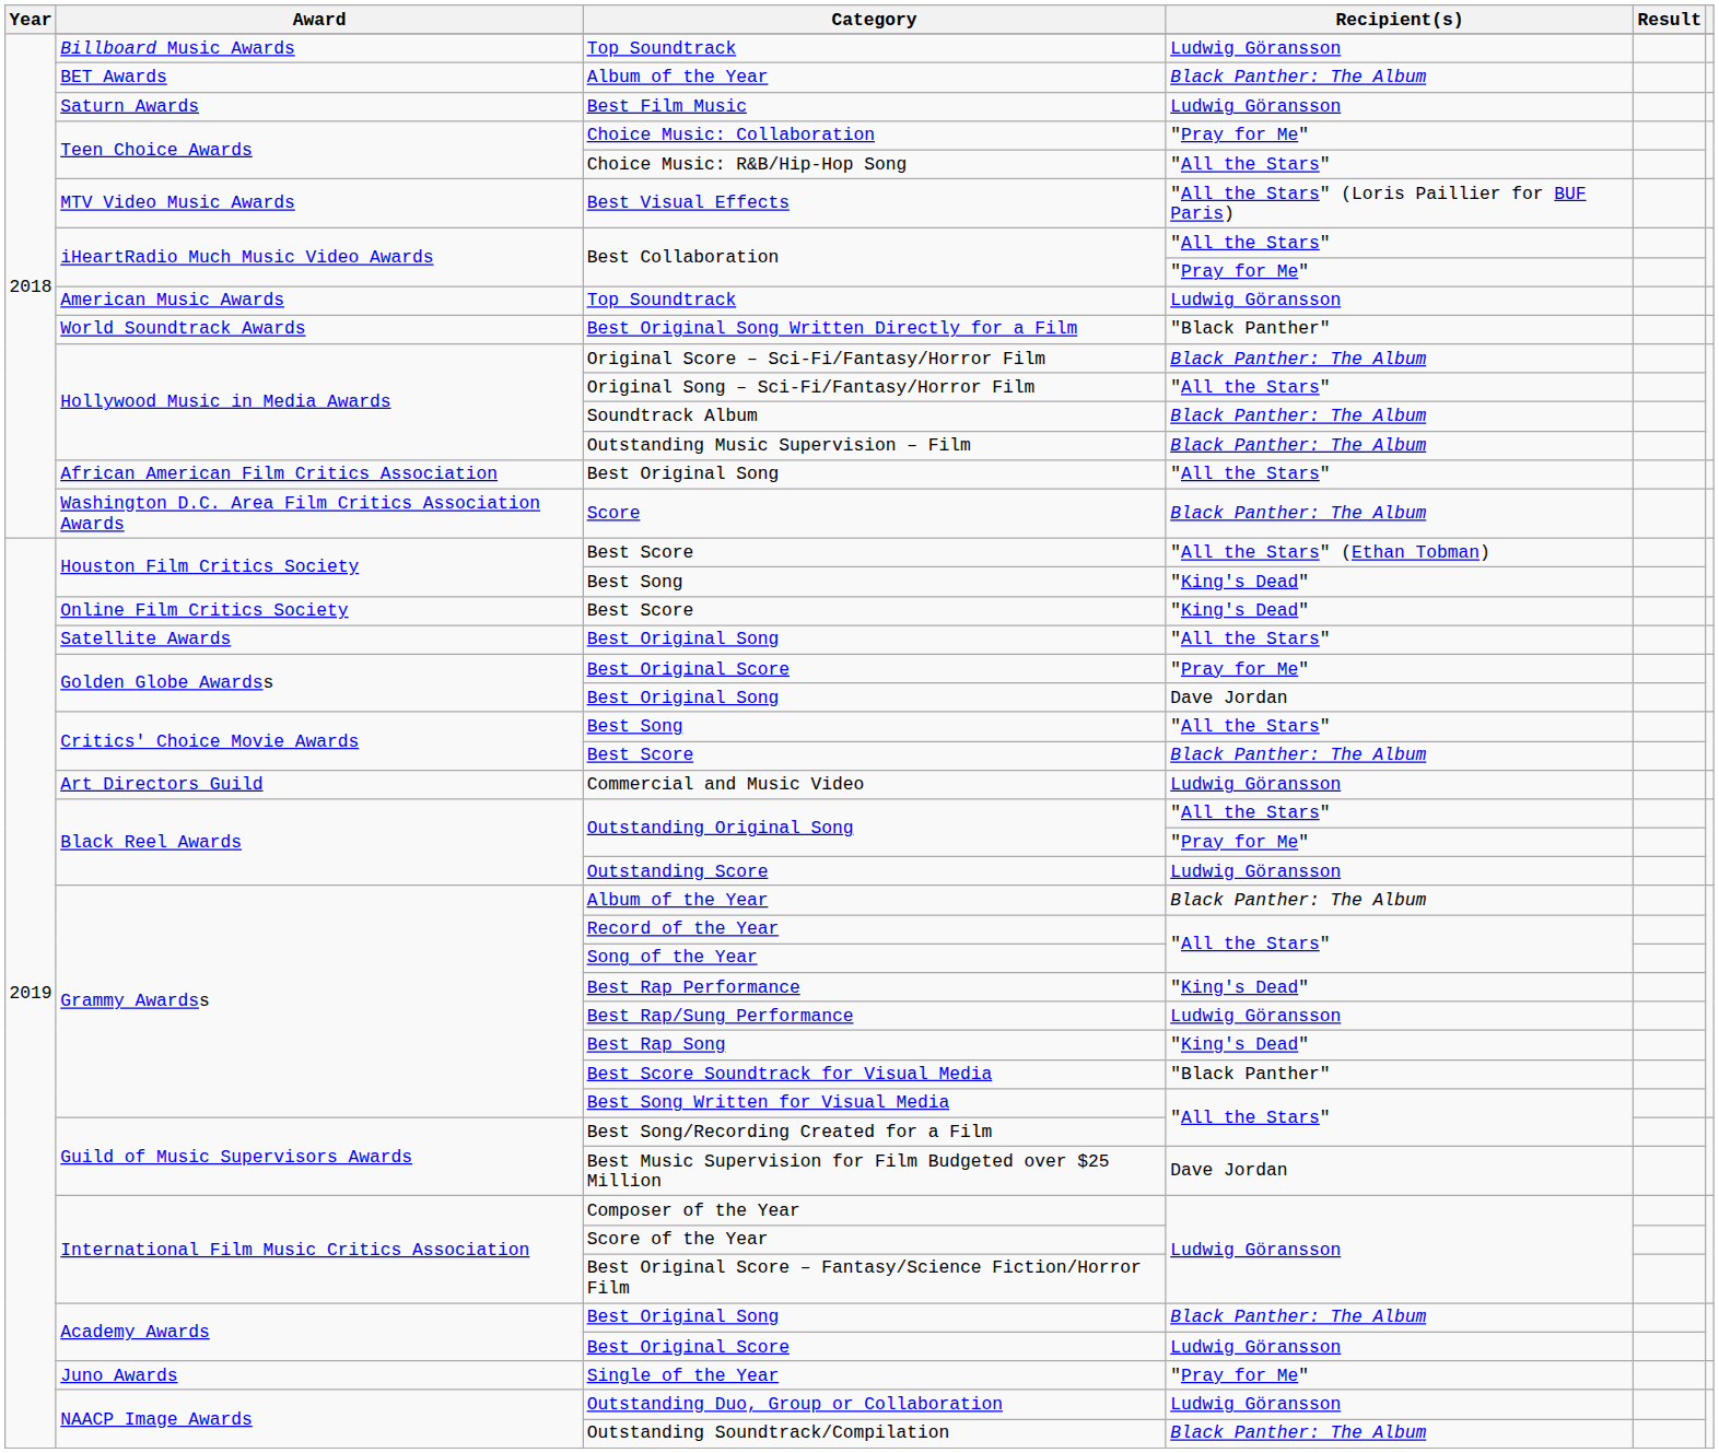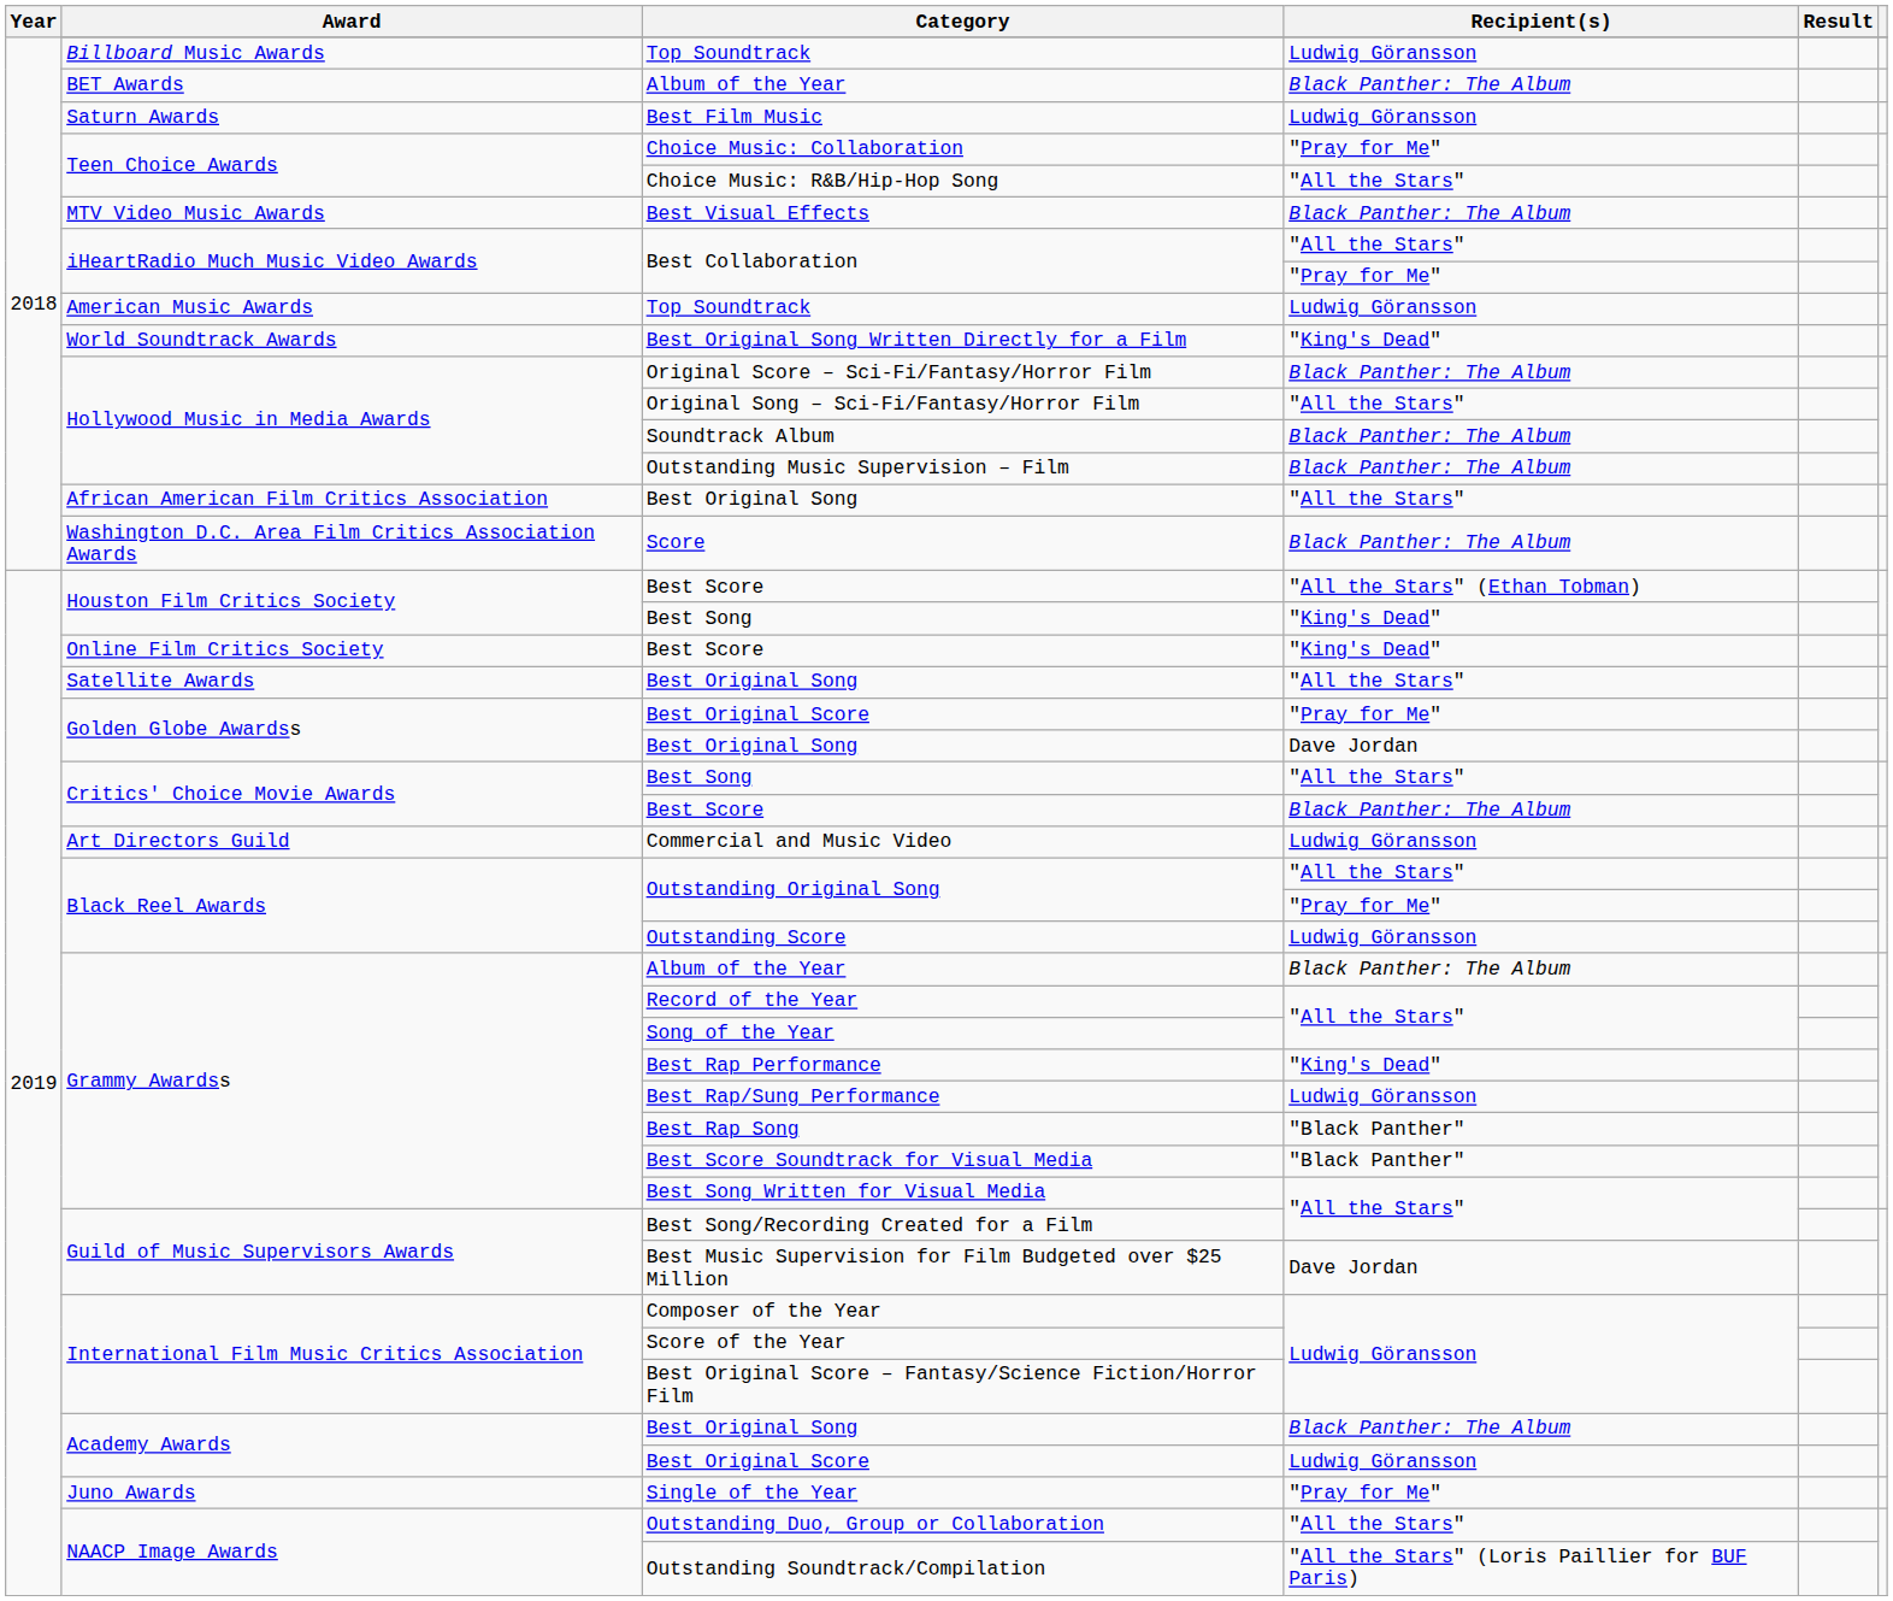Best Visual Effects | Recipient(s): "All the Stars" (Loris Paillier for BUF Paris) -> Black Panther: The Album
Best Original Song Written Directly for a Film | Recipient(s): "Black Panther" -> "King's Dead"
Best Rap Song | Recipient(s): "King's Dead" -> "Black Panther"
Outstanding Duo, Group or Collaboration | Recipient(s): Ludwig Göransson -> "All the Stars"
Outstanding Soundtrack/Compilation | Recipient(s): Black Panther: The Album -> "All the Stars" (Loris Paillier for BUF Paris)
